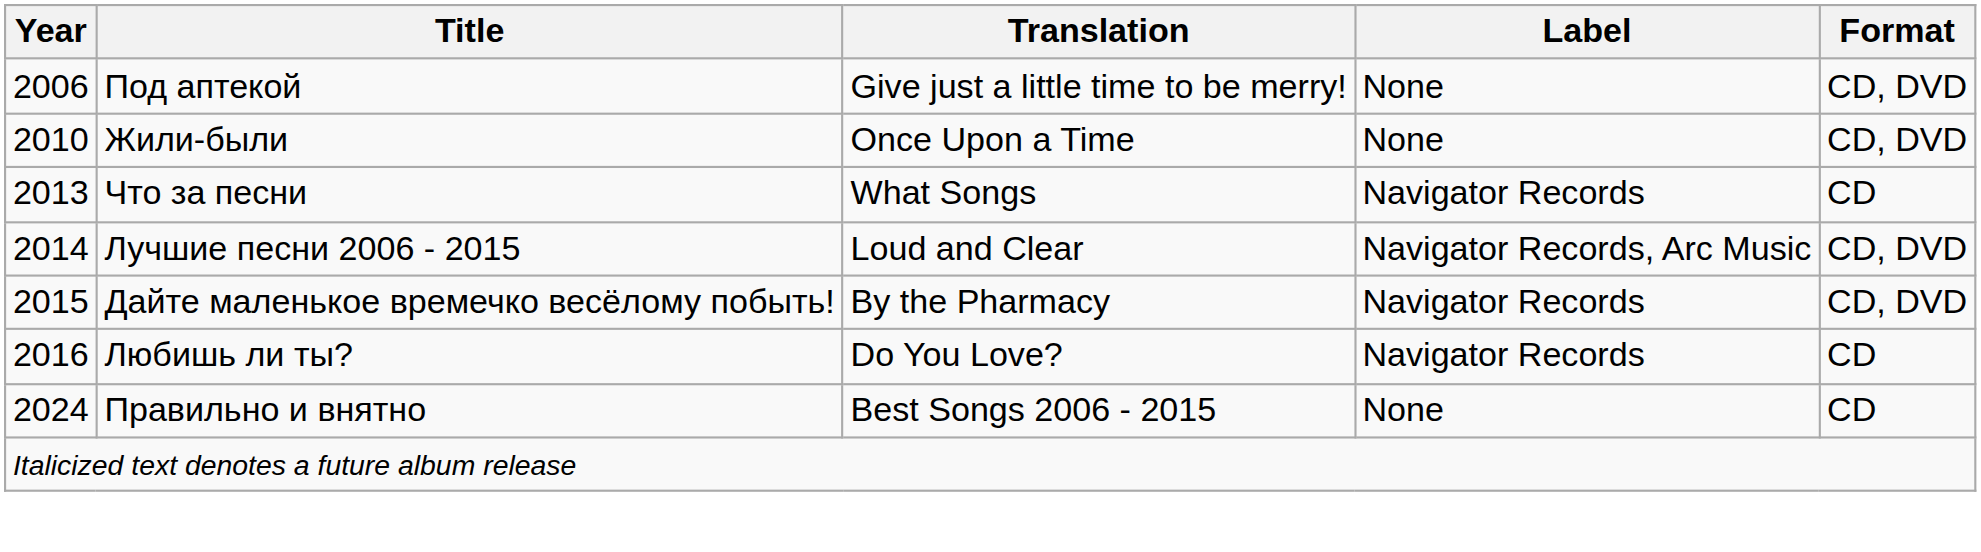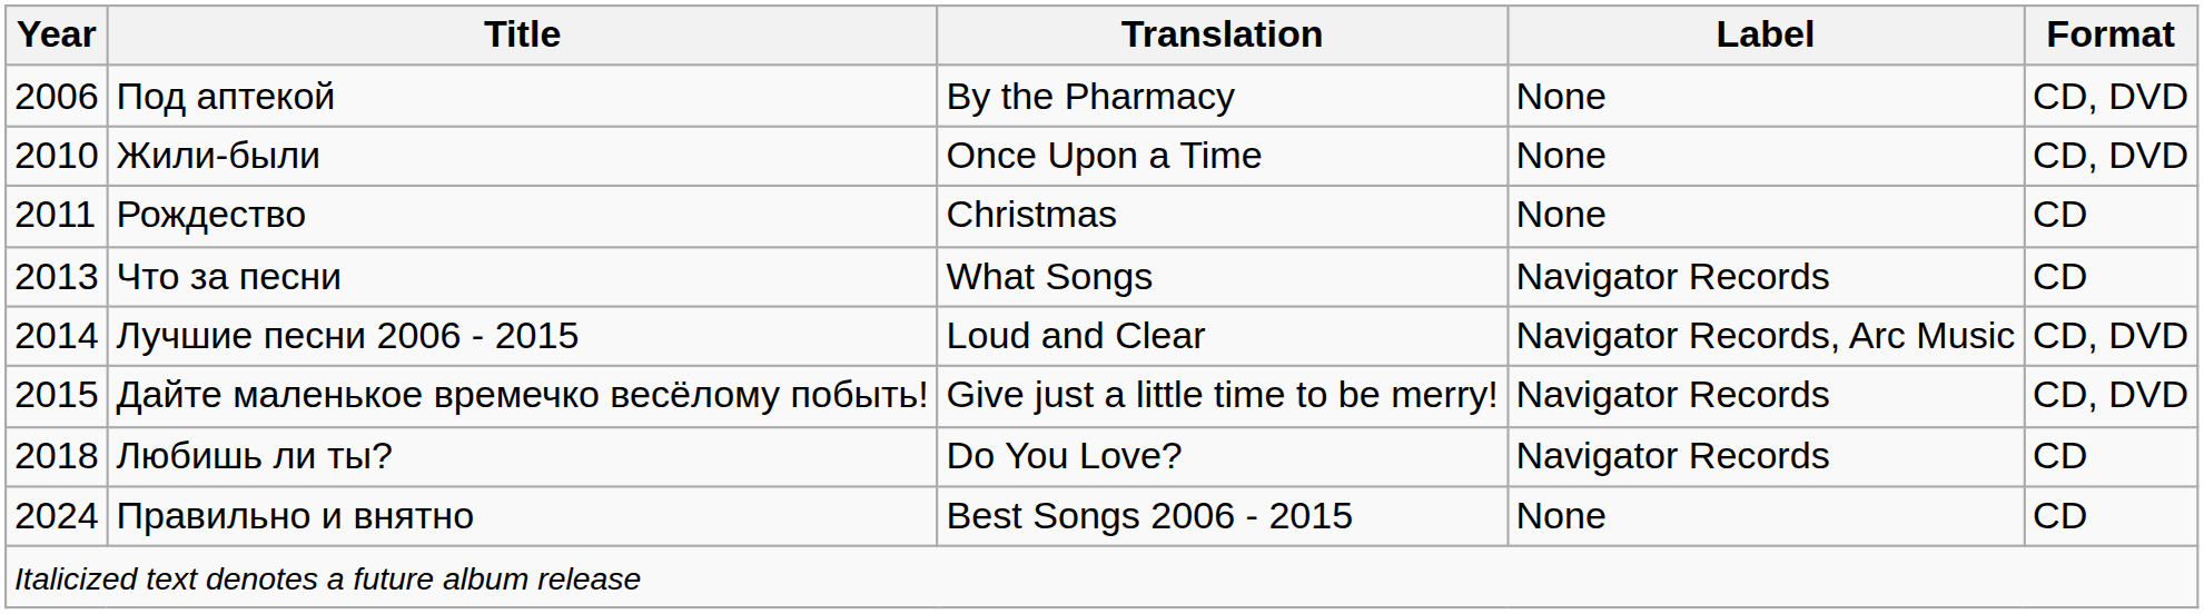Под аптекой | Translation: Give just a little time to be merry! -> By the Pharmacy
+ row: 2011 | Рождество | Christmas | None | CD
Дайте маленькое времечко весёлому побыть! | Translation: By the Pharmacy -> Give just a little time to be merry!
Любишь ли ты? | Year: 2016 -> 2018
